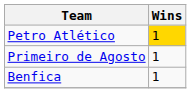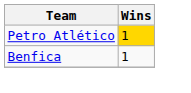- row: Primeiro de Agosto | 1
